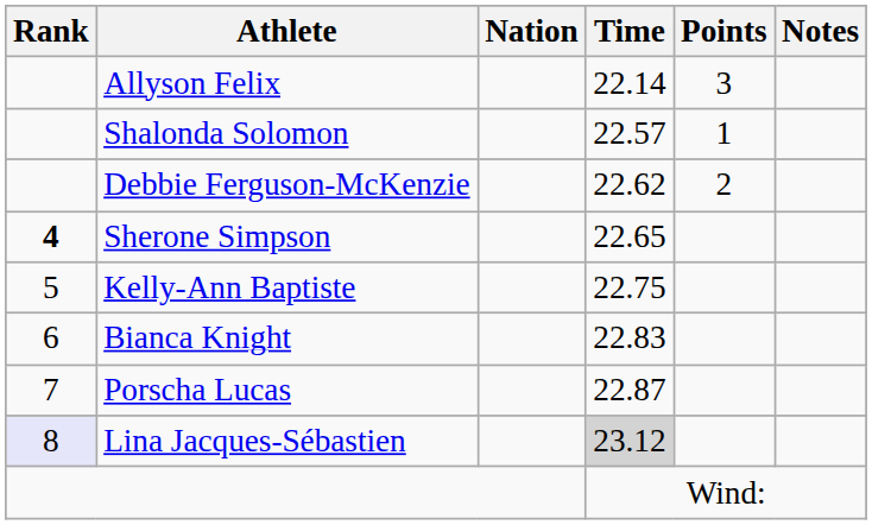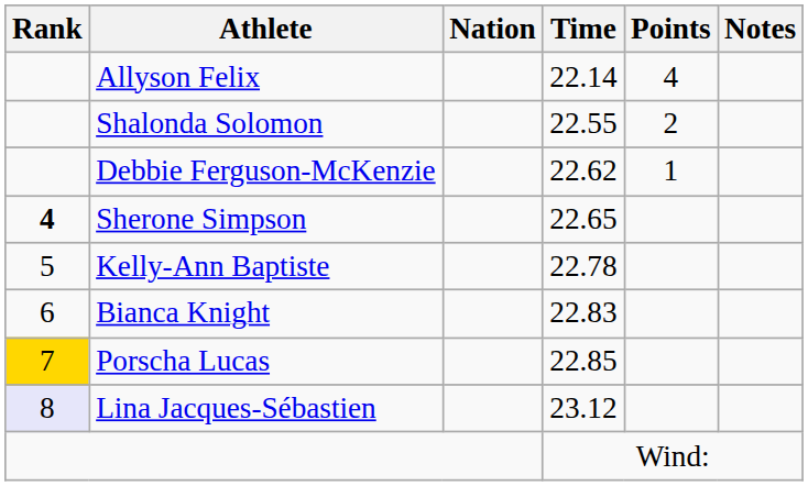Allyson Felix | Points: 3 -> 4
Shalonda Solomon | Time: 22.57 -> 22.55
Shalonda Solomon | Points: 1 -> 2
Debbie Ferguson-McKenzie | Points: 2 -> 1
Kelly-Ann Baptiste | Time: 22.75 -> 22.78
Porscha Lucas | Rank: no background -> gold background
Porscha Lucas | Time: 22.87 -> 22.85
Lina Jacques-Sébastien | Time: lightgrey background -> no background
